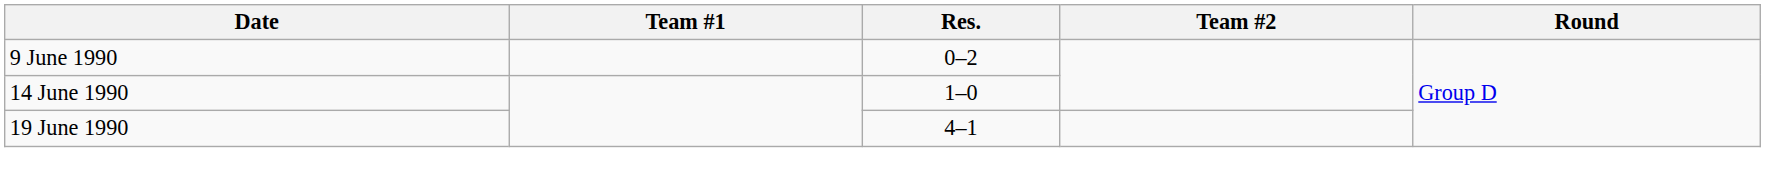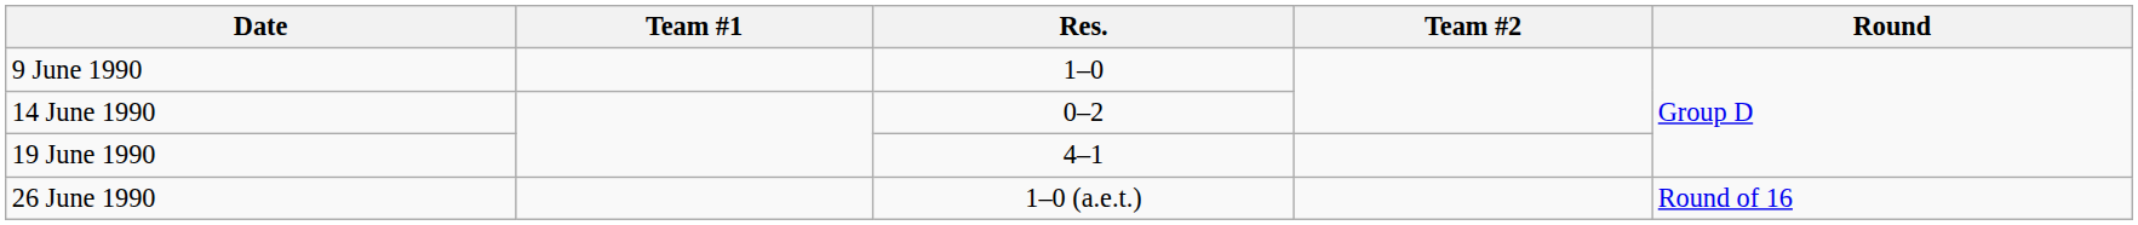9 June 1990 | Res.: 0–2 -> 1–0
14 June 1990 | Res.: 1–0 -> 0–2
+ row: 26 June 1990 | 1–0 (a.e.t.) | Round of 16
